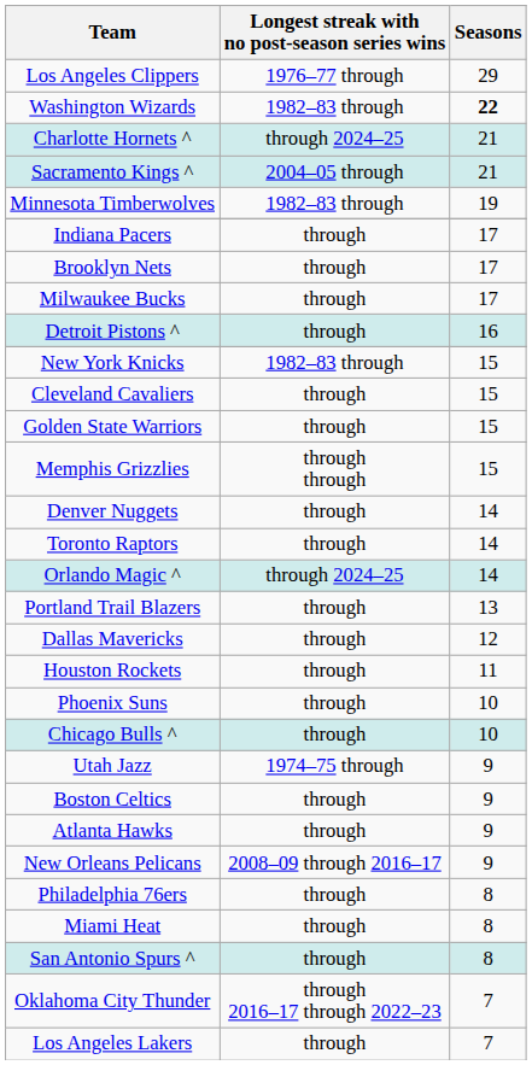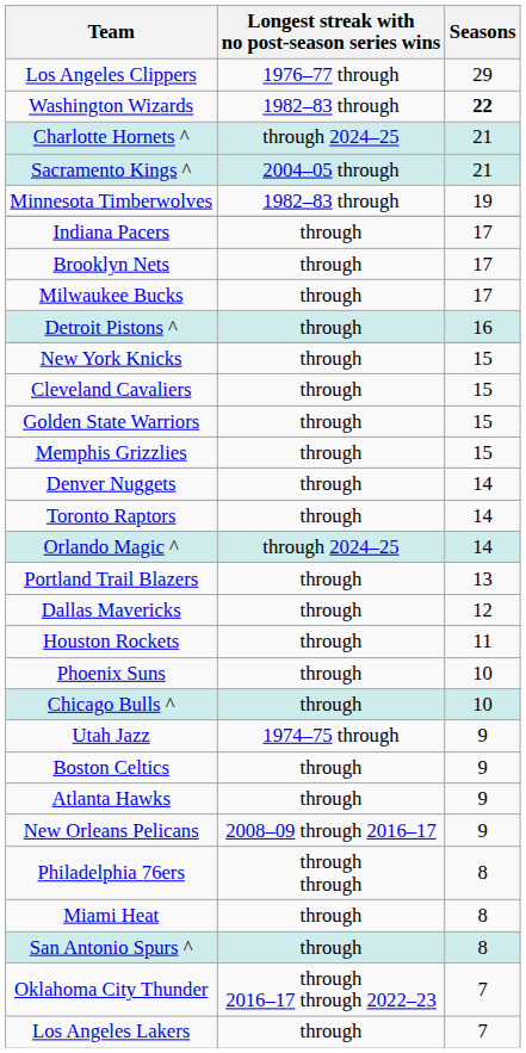New York Knicks | Longest streak with no post-season series wins: 1982–83 through -> through
Memphis Grizzlies | Longest streak with no post-season series wins: through through -> through
Philadelphia 76ers | Longest streak with no post-season series wins: through -> through through
